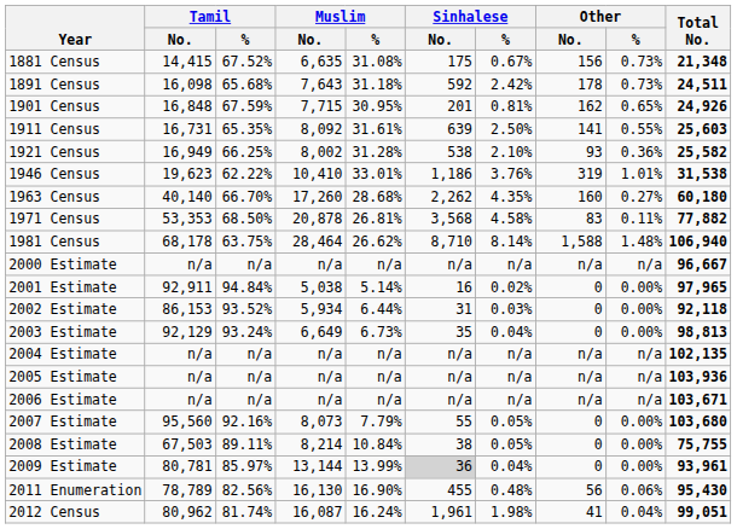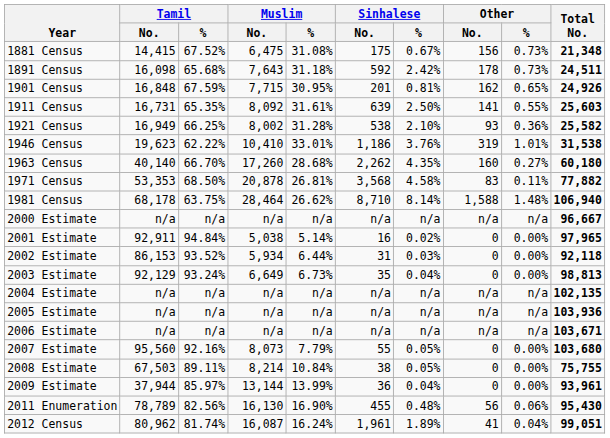1881 Census | Muslim / No.: 6,635 -> 6,475
2009 Estimate | Tamil / No.: 80,781 -> 37,944
2009 Estimate | Sinhalese / No.: lightgrey background -> no background
2012 Census | Sinhalese / %: 1.98% -> 1.89%
